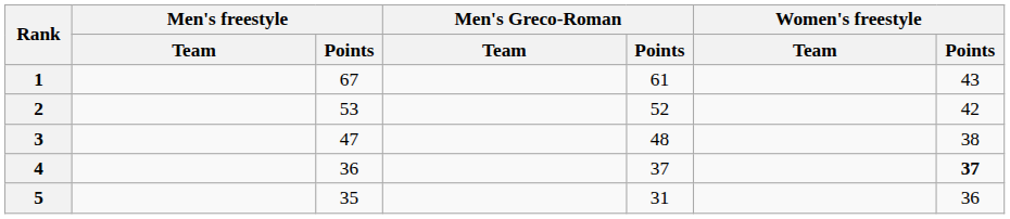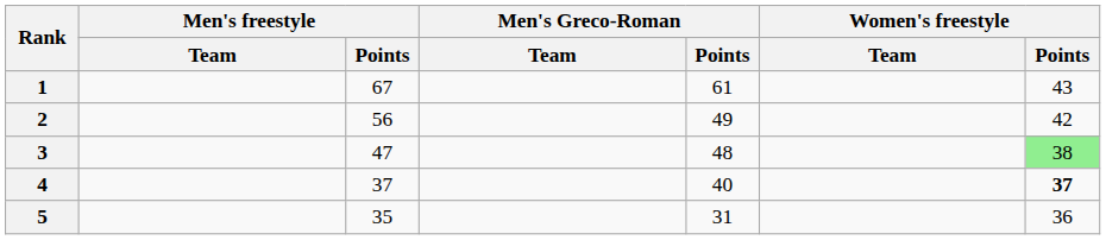2 | Men's freestyle / Points: 53 -> 56
2 | Men's Greco-Roman / Points: 52 -> 49
3 | Women's freestyle / Points: no background -> lightgreen background
4 | Men's freestyle / Points: 36 -> 37
4 | Men's Greco-Roman / Points: 37 -> 40
